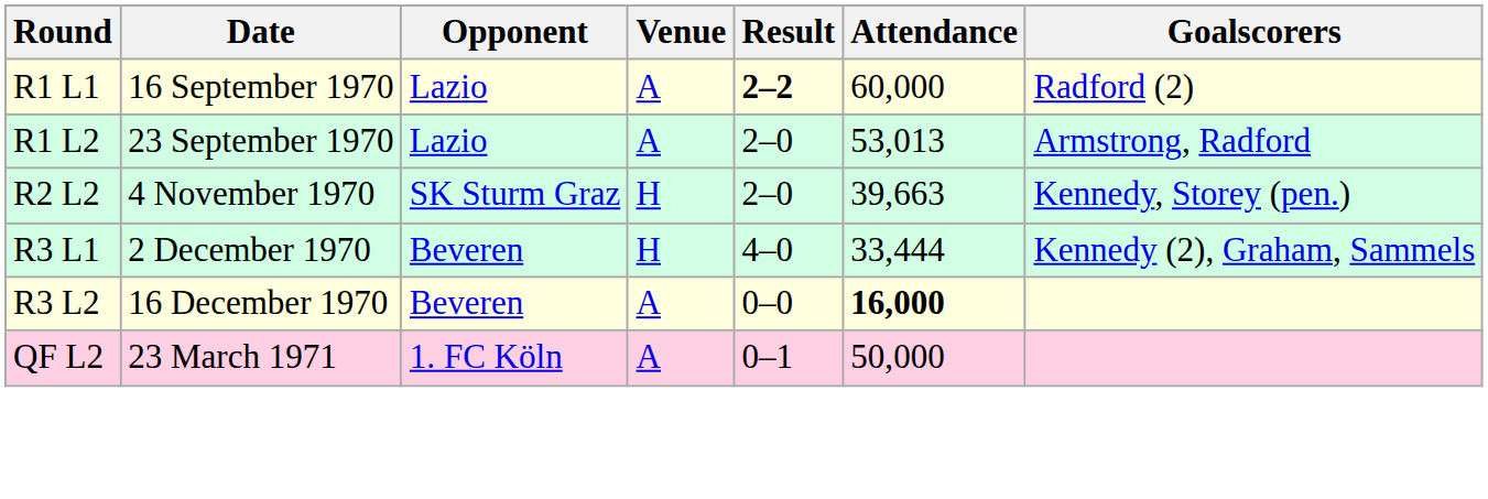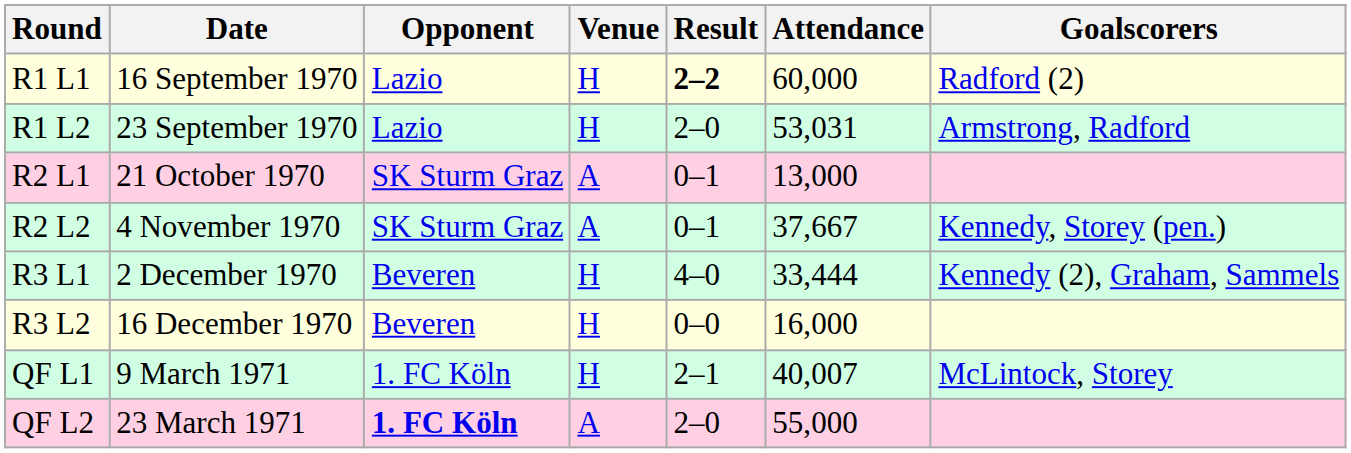R1 L1 | Venue: A -> H
R1 L2 | Venue: A -> H
R1 L2 | Attendance: 53,013 -> 53,031
+ row: R2 L1 | 21 October 1970 | SK Sturm Graz | A | 0–1 | 13,000
R2 L2 | Venue: H -> A
R2 L2 | Result: 2–0 -> 0–1
R2 L2 | Attendance: 39,663 -> 37,667
R3 L2 | Venue: A -> H
R3 L2 | Attendance: bold -> normal
+ row: QF L1 | 9 March 1971 | 1. FC Köln | H | 2–1 | 40,007 | McLintock, Storey
QF L2 | Opponent: normal -> bold
QF L2 | Result: 0–1 -> 2–0
QF L2 | Attendance: 50,000 -> 55,000
